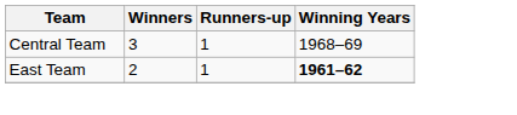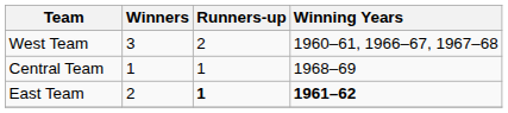+ row: West Team | 3 | 2 | 1960–61, 1966–67, 1967–68
Central Team | Winners: 3 -> 1
East Team | Runners-up: normal -> bold
